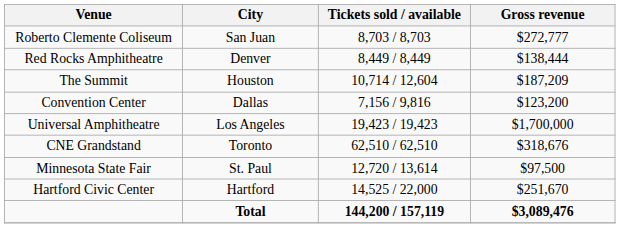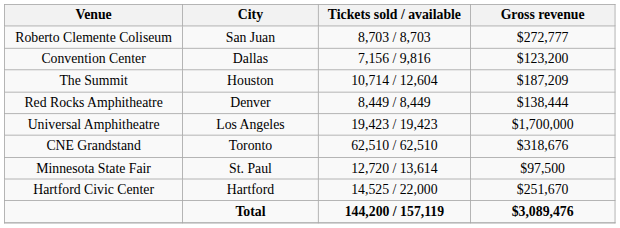rows swapped: Red Rocks Amphitheatre <-> Convention Center
